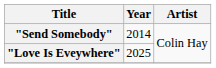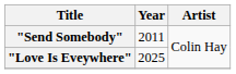"Send Somebody" | Year: 2014 -> 2011
